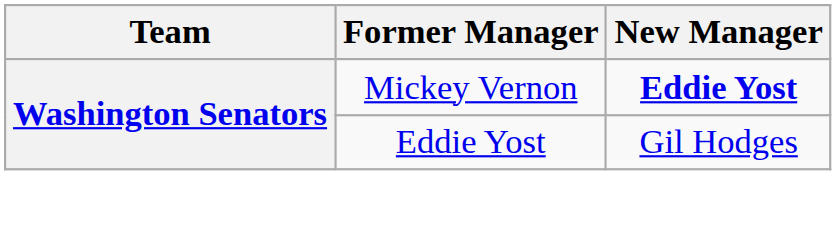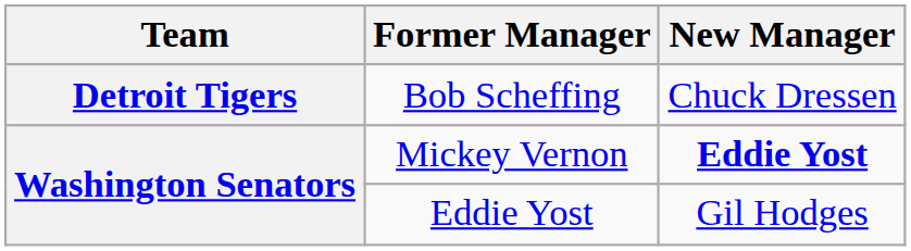+ row: Detroit Tigers | Bob Scheffing | Chuck Dressen
